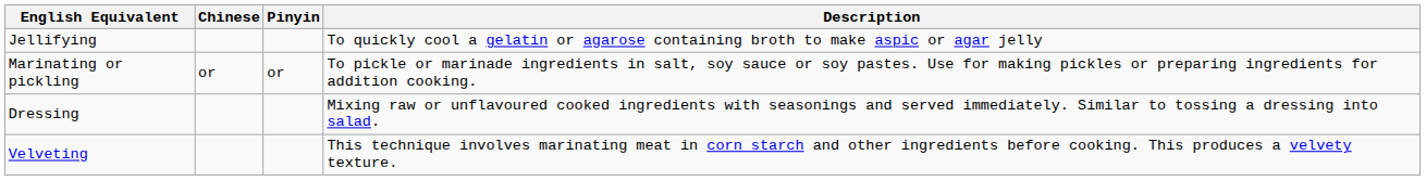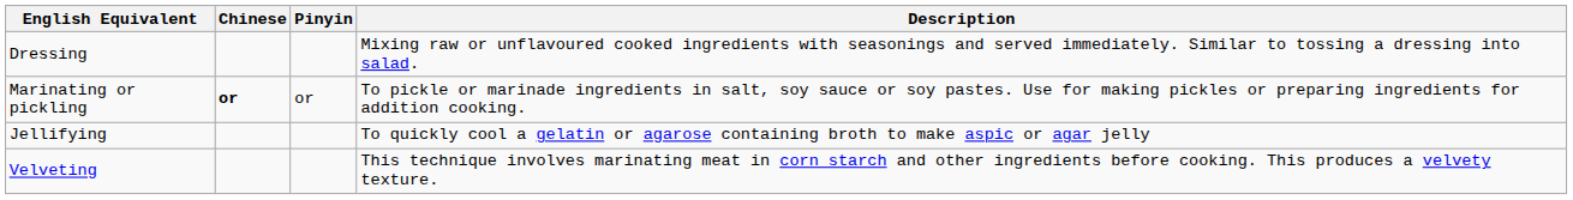rows swapped: Dressing <-> Jellifying
Marinating or pickling | Chinese: normal -> bold
